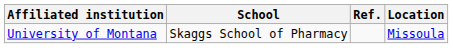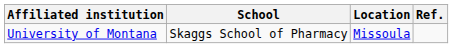columns swapped: Location <-> Ref.
